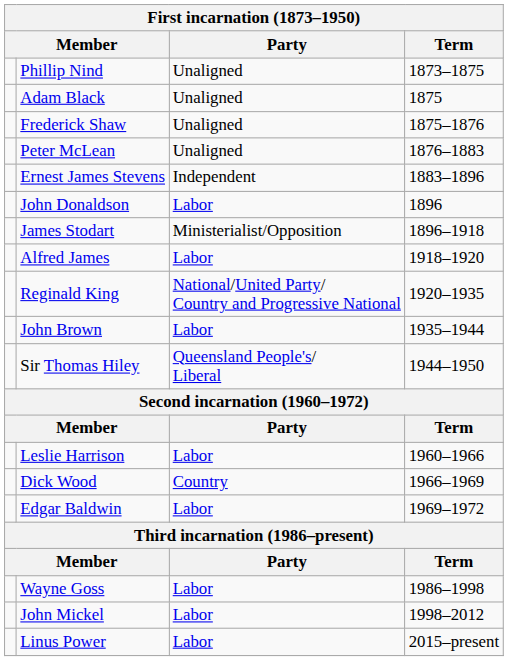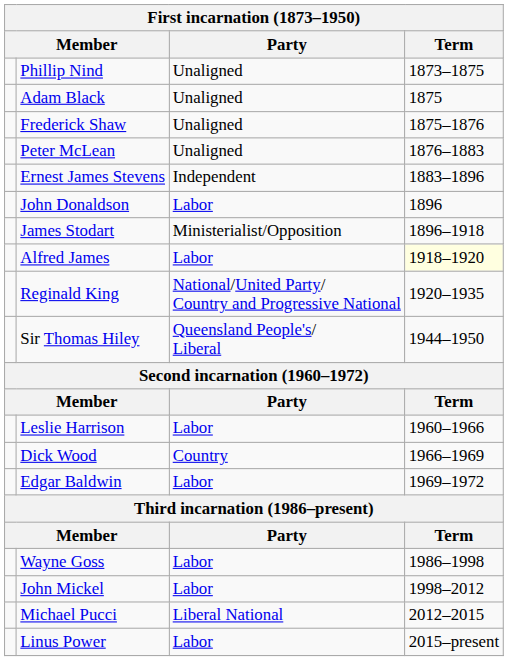Alfred James | Term: no background -> lightyellow background
- row: John Brown | Labor | 1935–1944
+ row: Michael Pucci | Liberal National | 2012–2015
